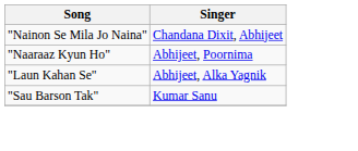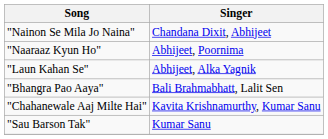+ row: "Bhangra Pao Aaya" | Bali Brahmabhatt, Lalit Sen
+ row: "Chahanewale Aaj Milte Hai" | Kavita Krishnamurthy, Kumar Sanu
